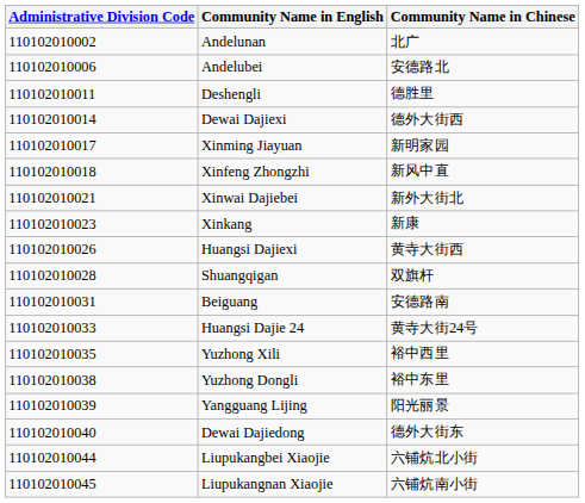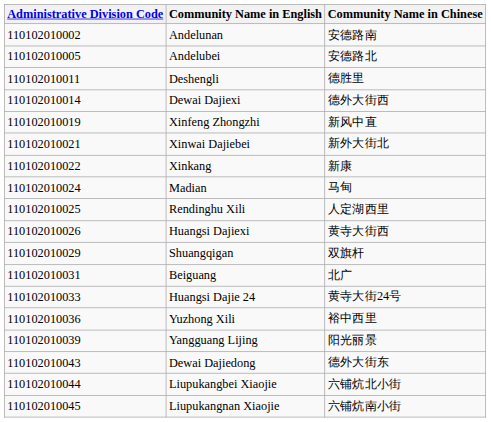Andelunan | Community Name in Chinese: 北广 -> 安德路南
Andelubei | Administrative Division Code: 110102010006 -> 110102010005
- row: 110102010017 | Xinming Jiayuan | 新明家园
Xinfeng Zhongzhi | Administrative Division Code: 110102010018 -> 110102010019
Xinkang | Administrative Division Code: 110102010023 -> 110102010022
+ row: 110102010024 | Madian | 马甸
+ row: 110102010025 | Rendinghu Xili | 人定湖西里
Shuangqigan | Administrative Division Code: 110102010028 -> 110102010029
Beiguang | Community Name in Chinese: 安德路南 -> 北广
Yuzhong Xili | Administrative Division Code: 110102010035 -> 110102010036
- row: 110102010038 | Yuzhong Dongli | 裕中东里
Dewai Dajiedong | Administrative Division Code: 110102010040 -> 110102010043
